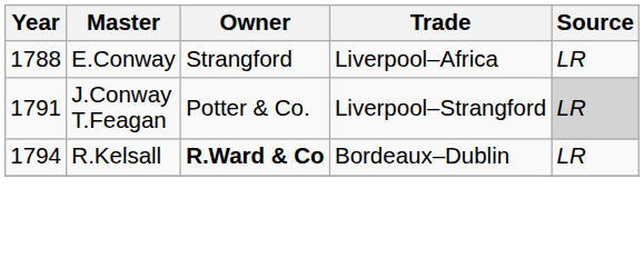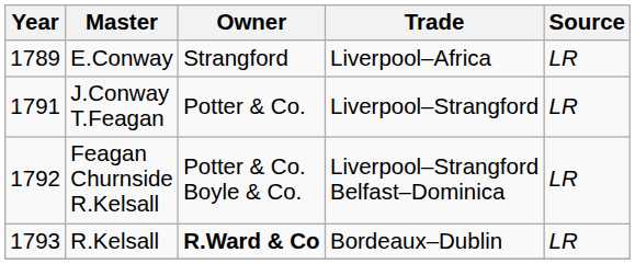E.Conway | Year: 1788 -> 1789
J.Conway T.Feagan | Source: lightgrey background -> no background
+ row: 1792 | Feagan Churnside R.Kelsall | Potter & Co. Boyle & Co. | Liverpool–Strangford Belfast–Dominica | LR
R.Kelsall | Year: 1794 -> 1793
